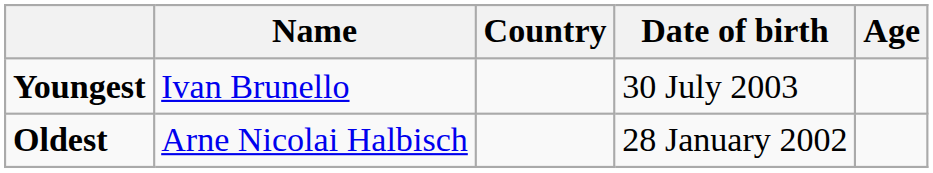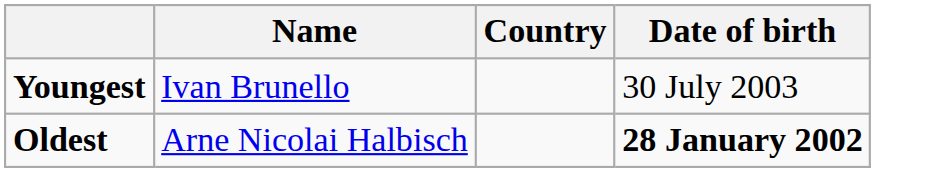- column: Age
Oldest | Date of birth: normal -> bold
